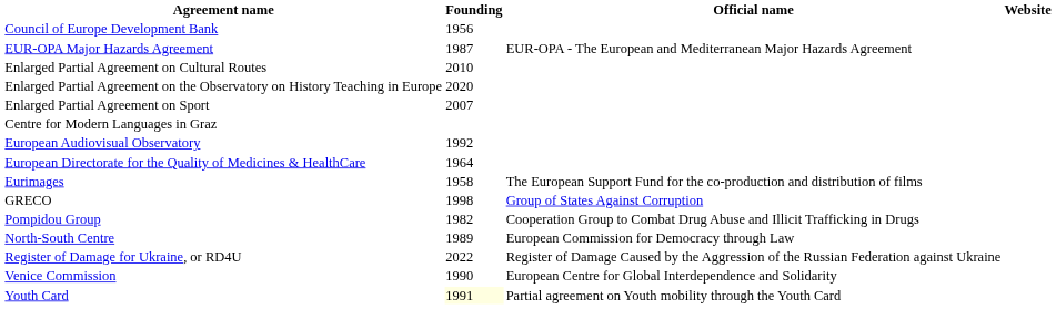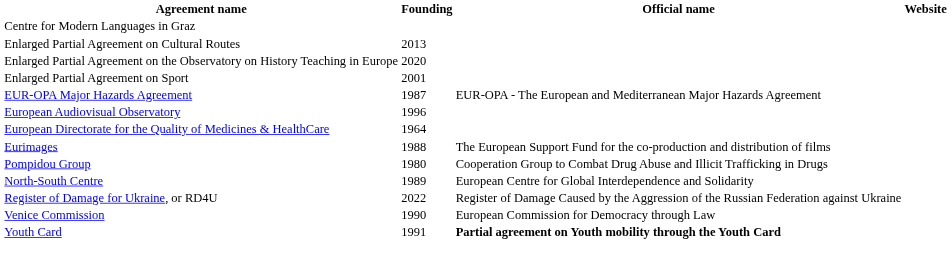- row: Council of Europe Development Bank | 1956
rows swapped: Centre for Modern Languages in Graz <-> EUR-OPA Major Hazards Agreement
Enlarged Partial Agreement on Cultural Routes | Founding: 2010 -> 2013
Enlarged Partial Agreement on Sport | Founding: 2007 -> 2001
European Audiovisual Observatory | Founding: 1992 -> 1996
Eurimages | Founding: 1958 -> 1988
- row: GRECO | 1998 | Group of States Against Corruption
Pompidou Group | Founding: 1982 -> 1980
North-South Centre | Official name: European Commission for Democracy through Law -> European Centre for Global Interdependence and Solidarity
Venice Commission | Official name: European Centre for Global Interdependence and Solidarity -> European Commission for Democracy through Law
Youth Card | Founding: lightyellow background -> no background
Youth Card | Official name: normal -> bold
